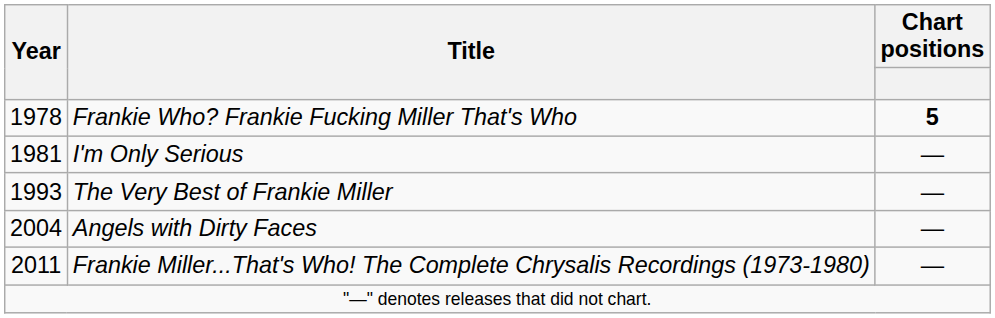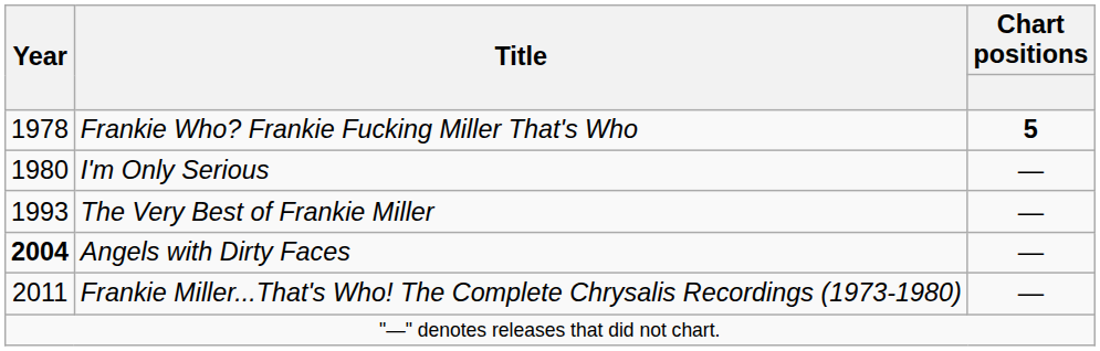I'm Only Serious | Year: 1981 -> 1980
Angels with Dirty Faces | Year: normal -> bold
